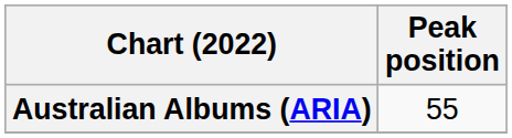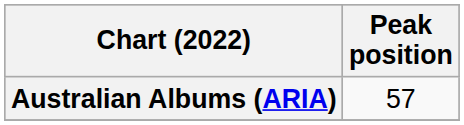Australian Albums (ARIA) | Peak position: 55 -> 57
